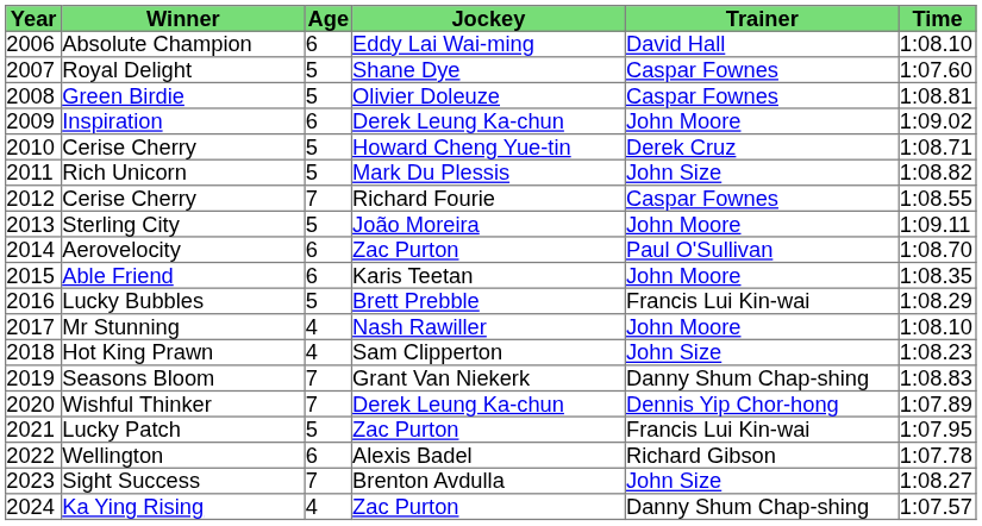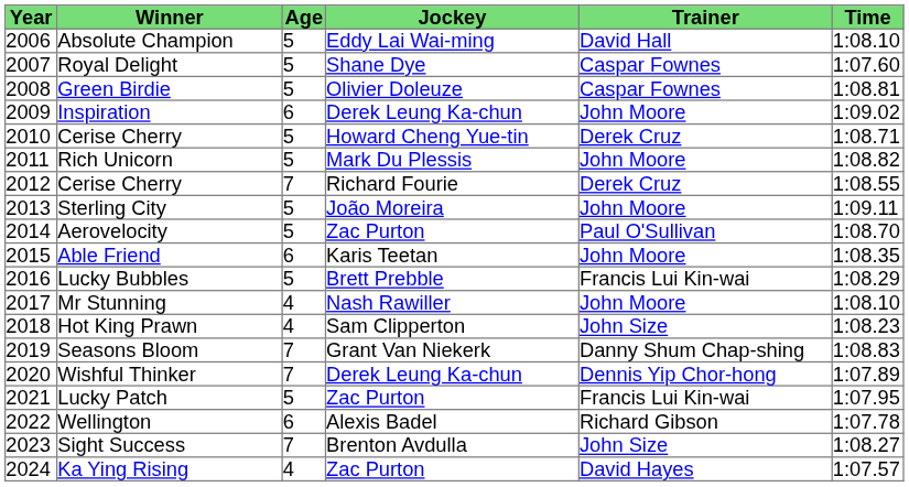Absolute Champion | Age: 6 -> 5
Rich Unicorn | Trainer: John Size -> John Moore
2012 / Cerise Cherry | Trainer: Caspar Fownes -> Derek Cruz
Aerovelocity | Age: 6 -> 5
Ka Ying Rising | Trainer: Danny Shum Chap-shing -> David Hayes
